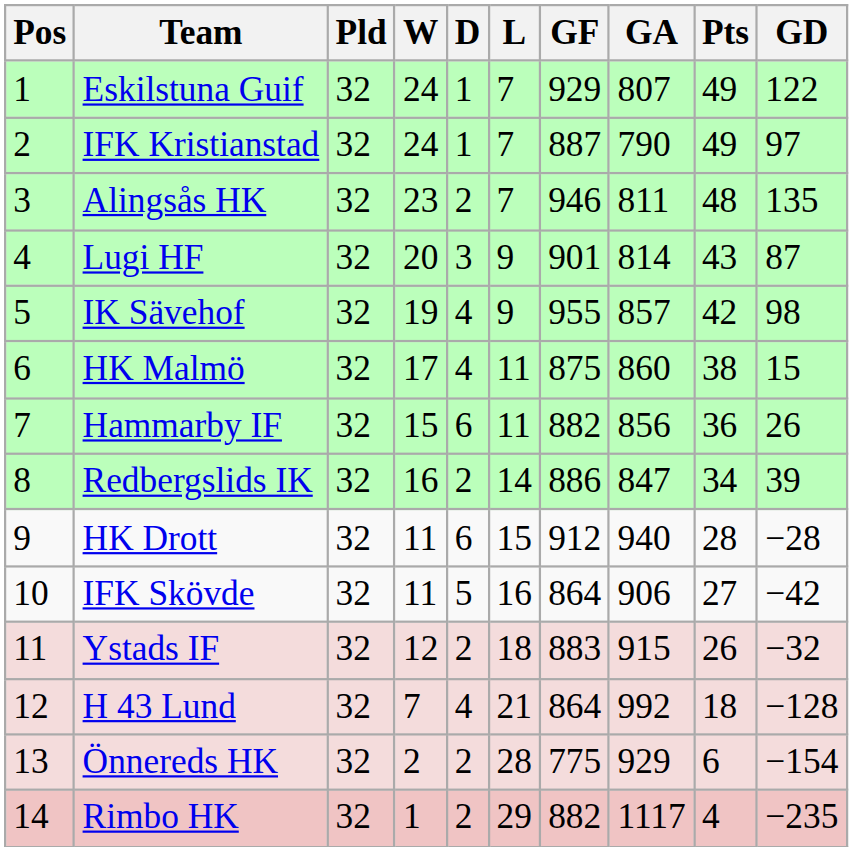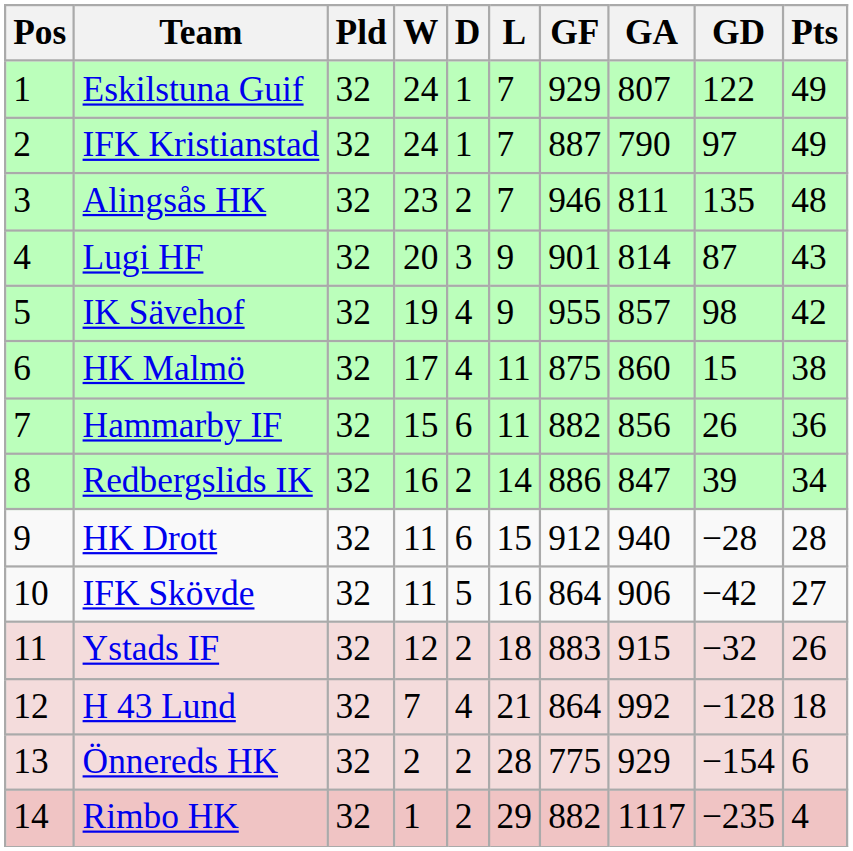columns swapped: GD <-> Pts
